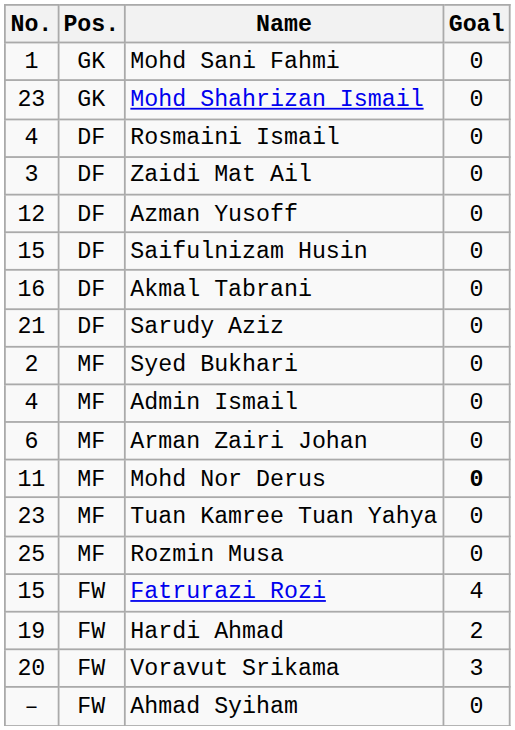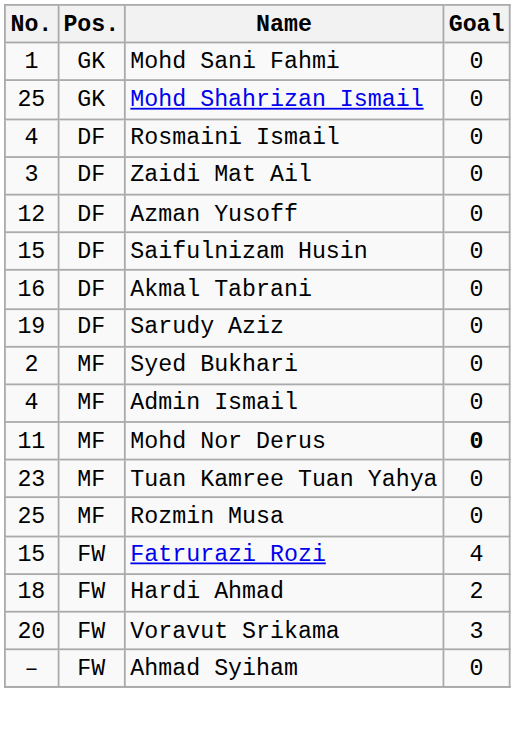Mohd Shahrizan Ismail | No.: 23 -> 25
Sarudy Aziz | No.: 21 -> 19
- row: 6 | MF | Arman Zairi Johan | 0
Hardi Ahmad | No.: 19 -> 18
